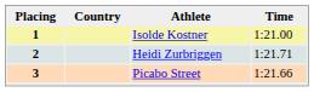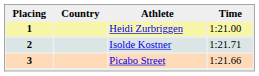1 | Athlete: Isolde Kostner -> Heidi Zurbriggen
2 | Athlete: Heidi Zurbriggen -> Isolde Kostner
